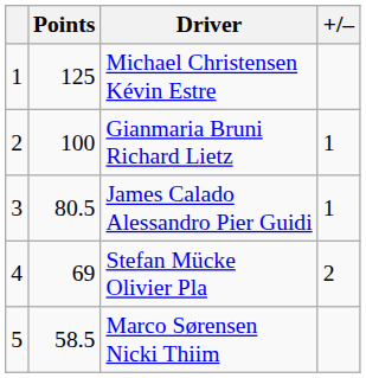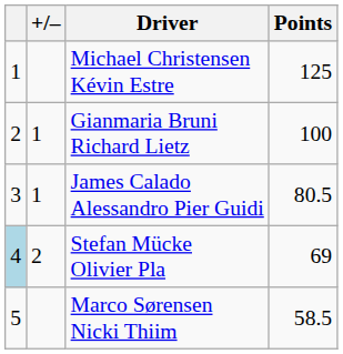columns swapped: +/– <-> Points
Stefan Mücke Olivier Pla | column 1: no background -> lightblue background
